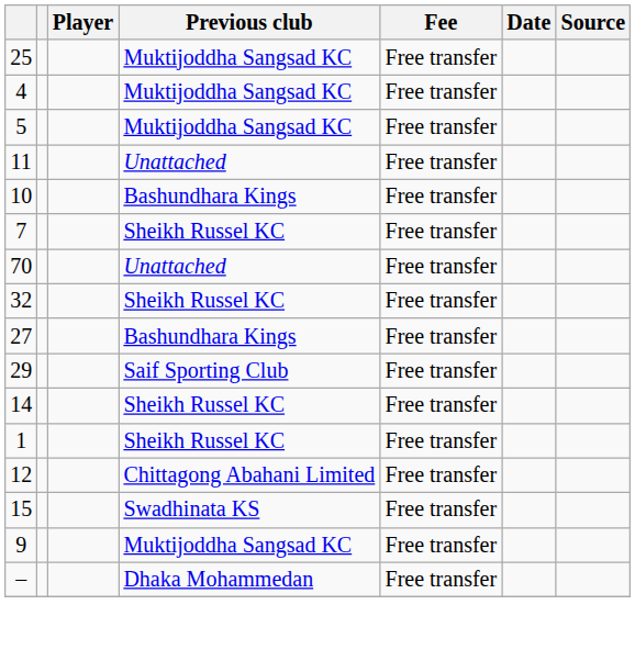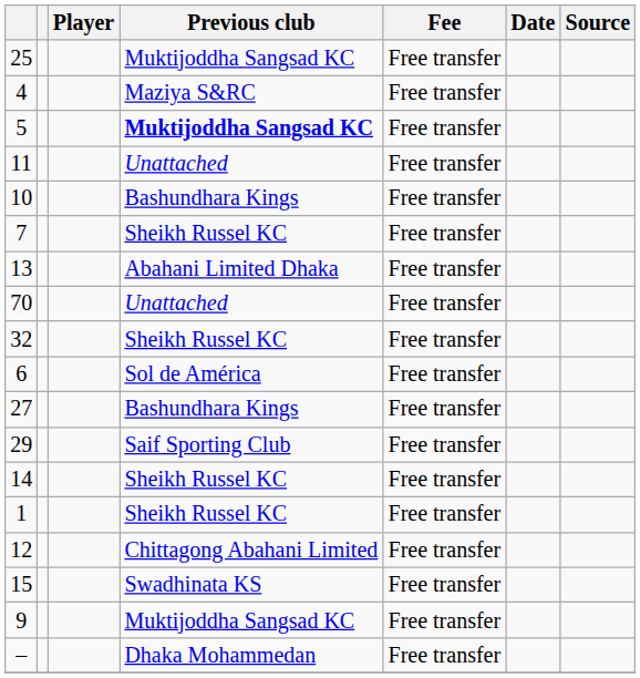4 | Previous club: Muktijoddha Sangsad KC -> Maziya S&RC
5 | Previous club: normal -> bold
+ row: 13 | Abahani Limited Dhaka | Free transfer
+ row: 6 | Sol de América | Free transfer
